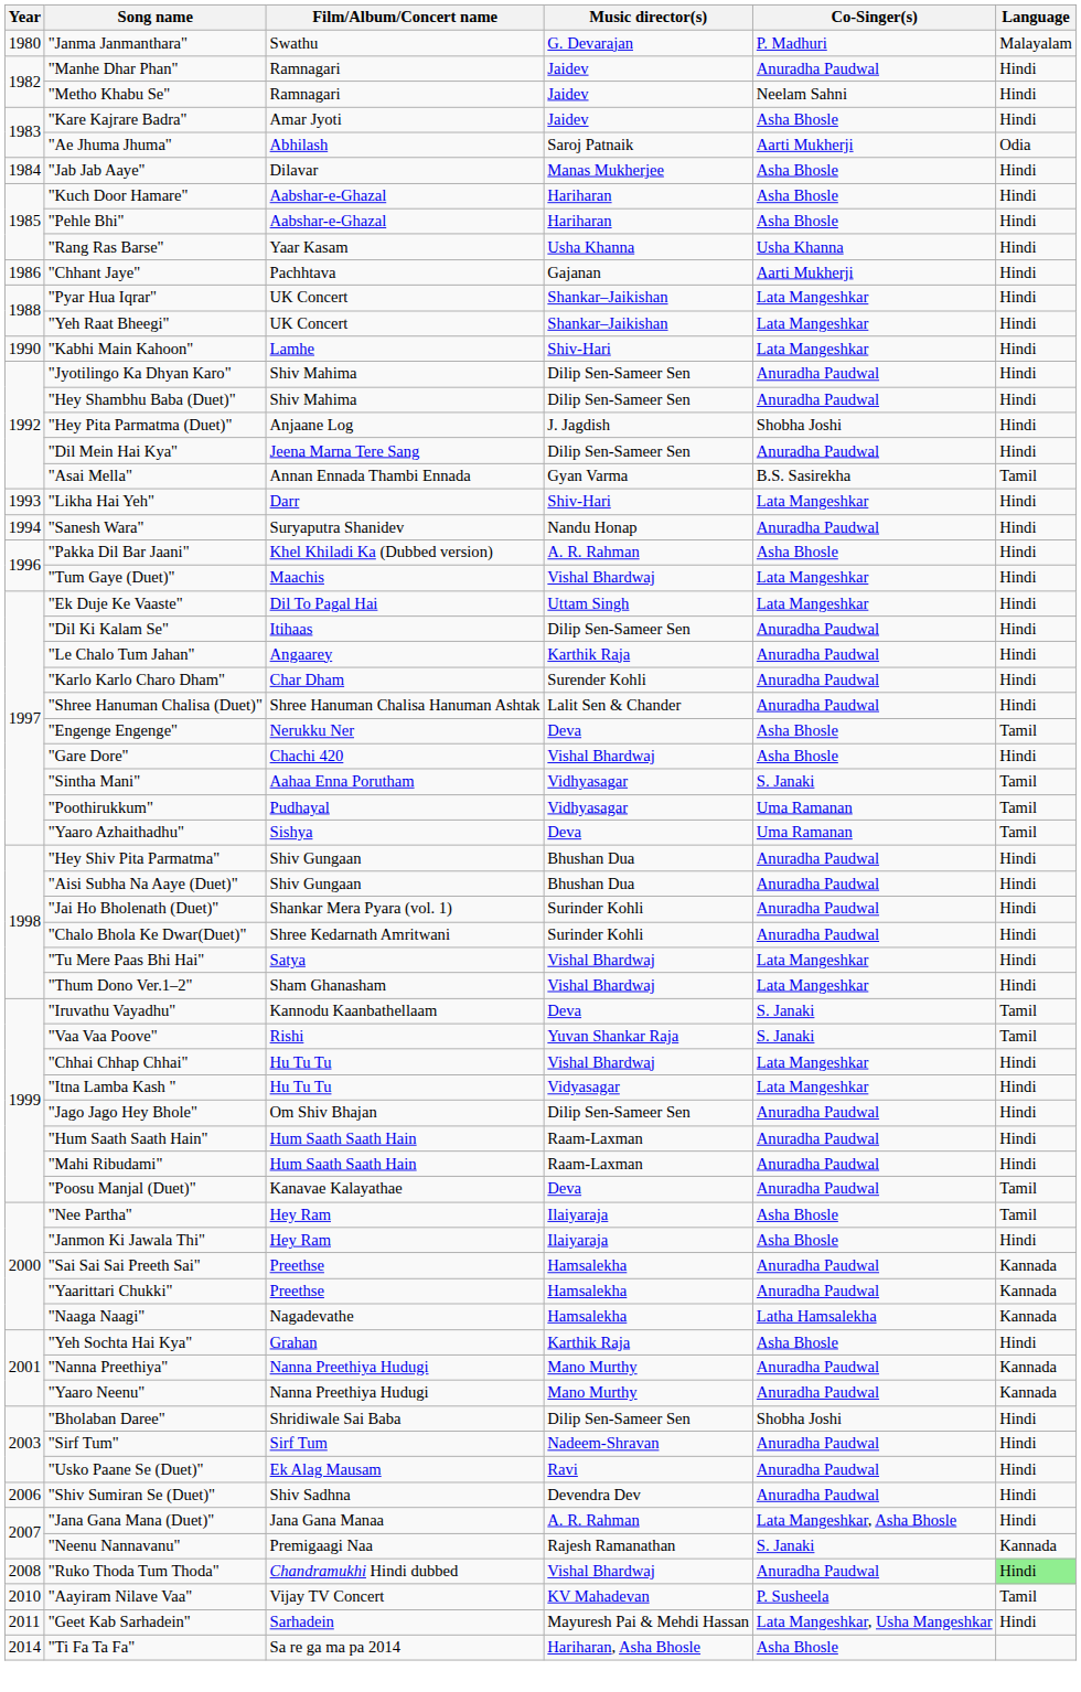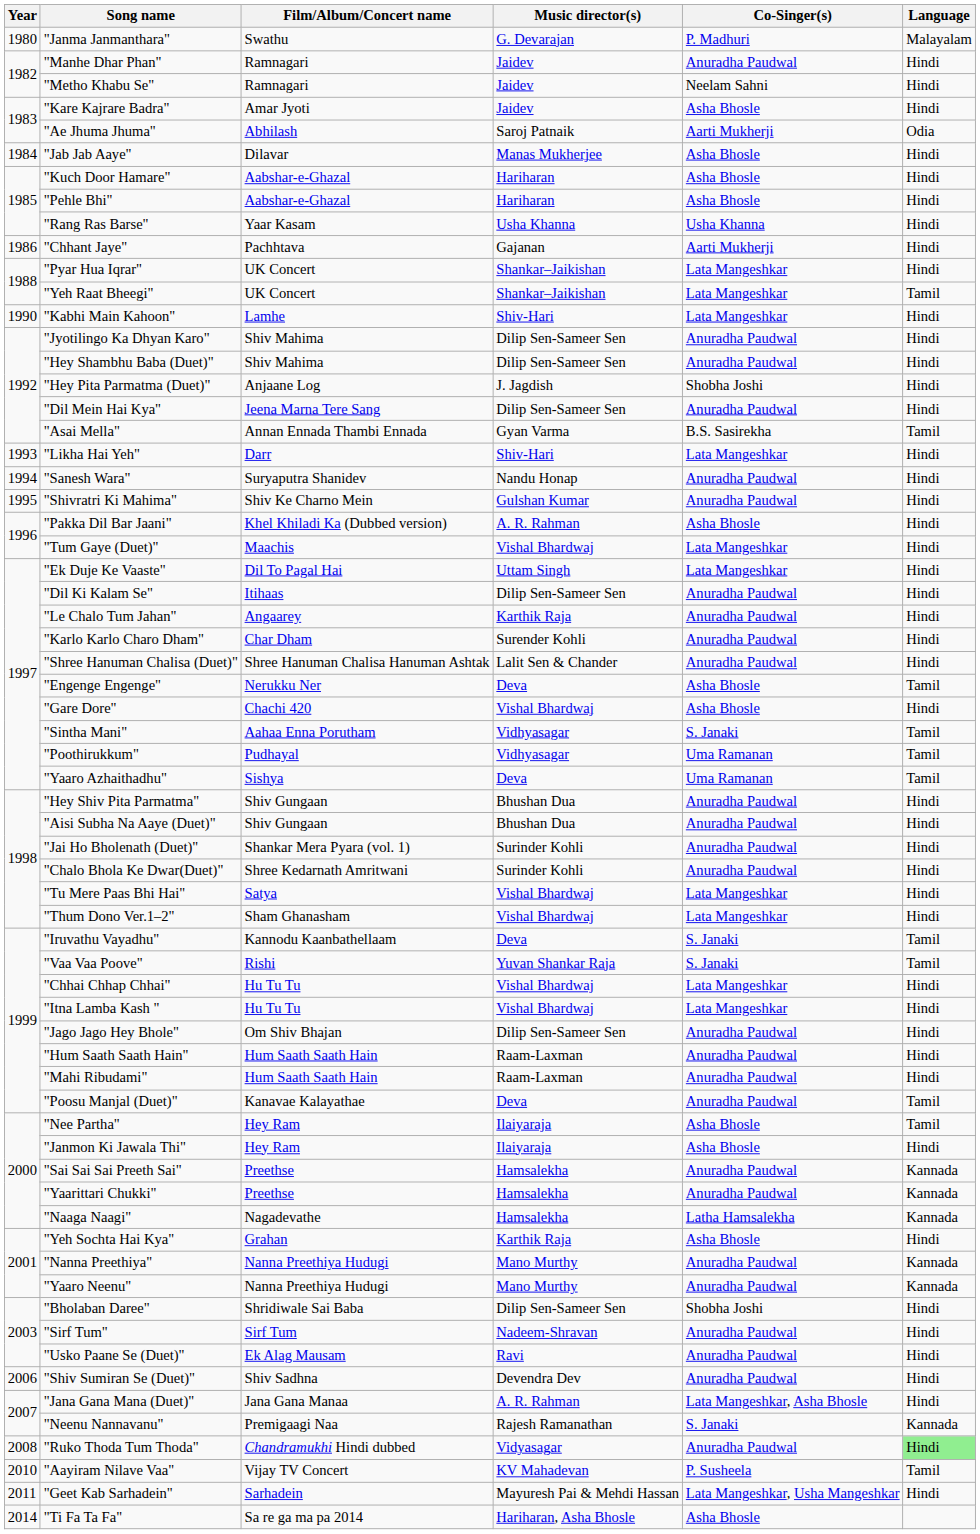"Yeh Raat Bheegi" | Language: Hindi -> Tamil
+ row: 1995 | "Shivratri Ki Mahima" | Shiv Ke Charno Mein | Gulshan Kumar | Anuradha Paudwal | Hindi
"Itna Lamba Kash " | Music director(s): Vidyasagar -> Vishal Bhardwaj
"Ruko Thoda Tum Thoda" | Music director(s): Vishal Bhardwaj -> Vidyasagar
